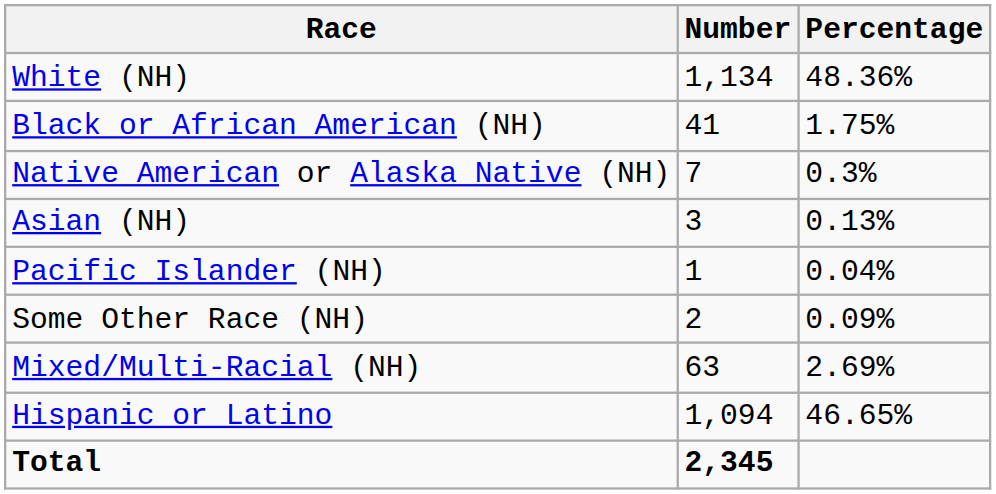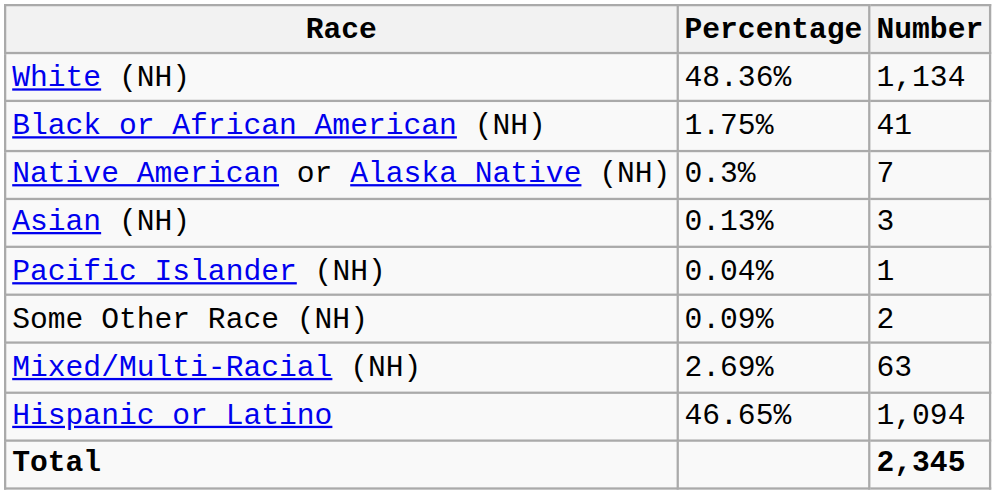columns swapped: Number <-> Percentage
